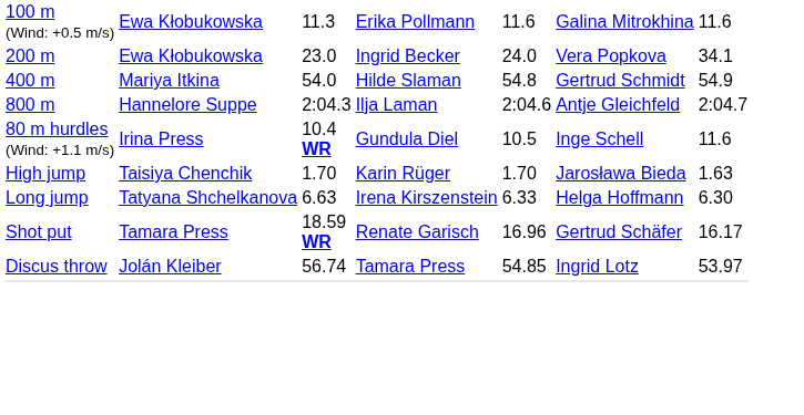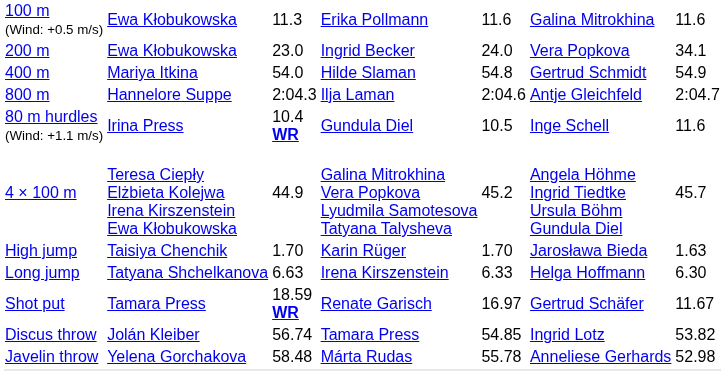+ row: 4 × 100 m | Teresa Ciepły Elżbieta Kolejwa Irena Kirszenstein Ewa Kłobukowska | 44.9 | Galina Mitrokhina Vera Popkova Lyudmila Samotesova Tatyana Talysheva | 45.2 | Angela Höhme Ingrid Tiedtke Ursula Böhm Gundula Diel | 45.7
Shot put | column 5: 16.96 -> 16.97
Shot put | column 7: 16.17 -> 11.67
Discus throw | column 7: 53.97 -> 53.82
+ row: Javelin throw | Yelena Gorchakova | 58.48 | Márta Rudas | 55.78 | Anneliese Gerhards | 52.98
